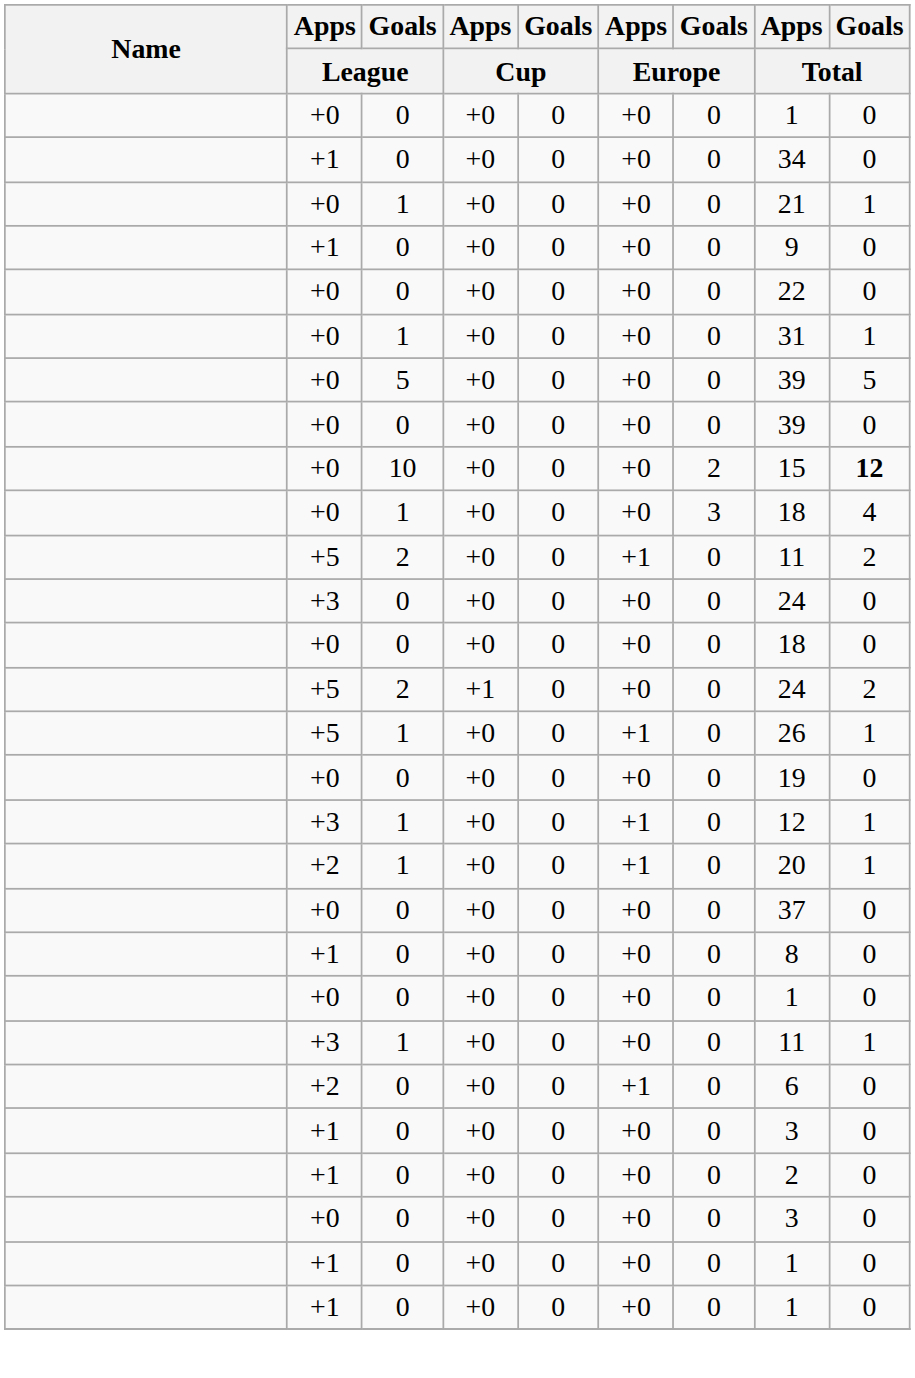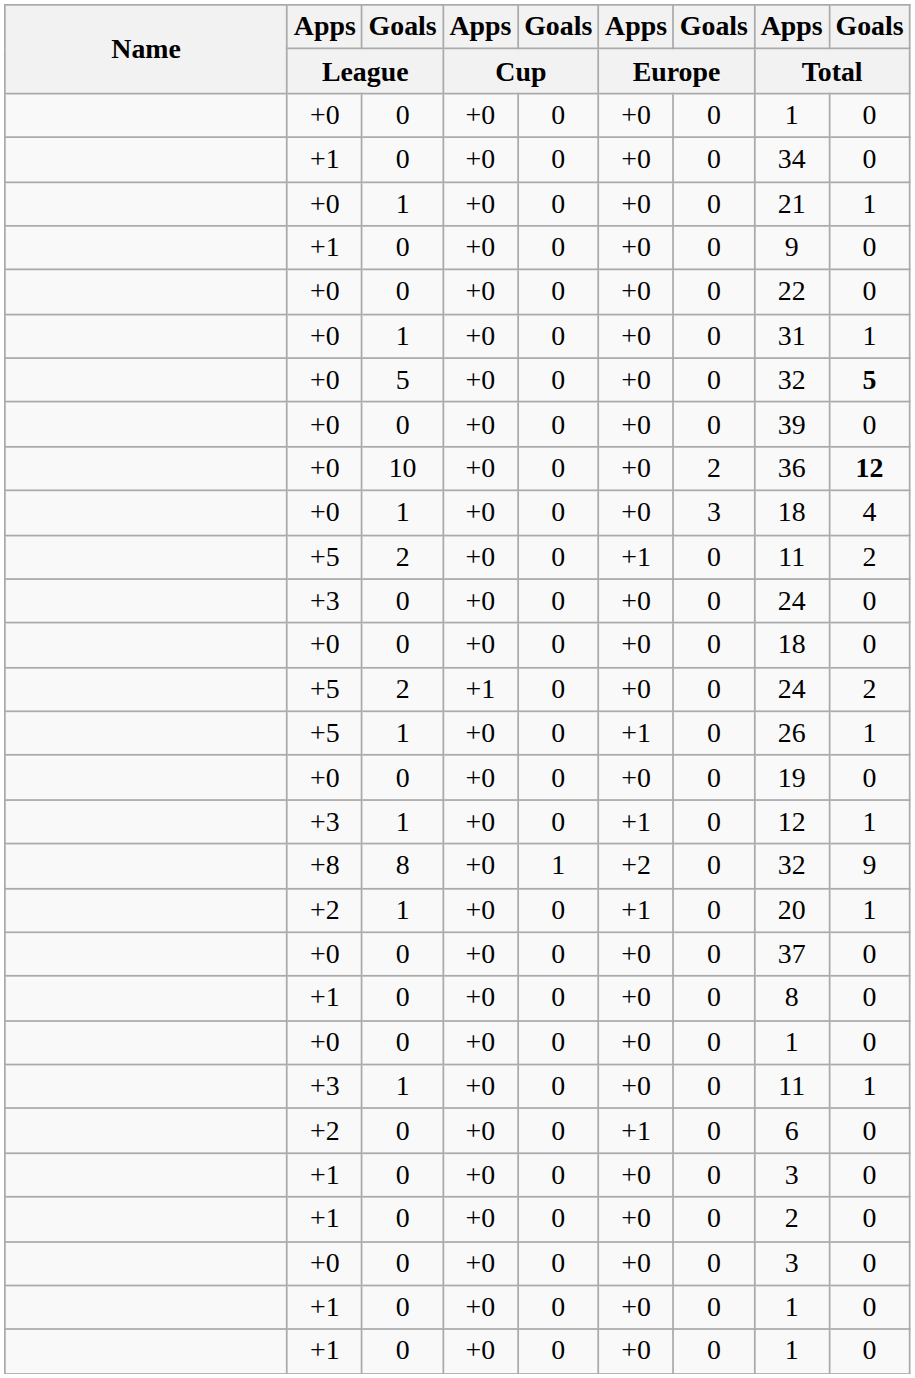+0 / 5 | Apps / Total: 39 -> 32
+0 / 5 | Goals / Total: normal -> bold
+0 / 10 | Apps / Total: 15 -> 36
+ row: +8 | 8 | +0 | 1 | +2 | 0 | 32 | 9
